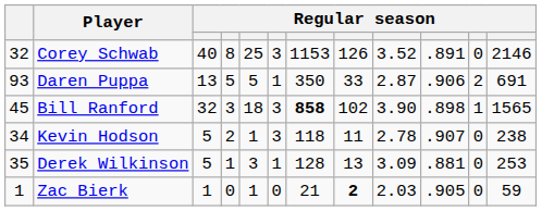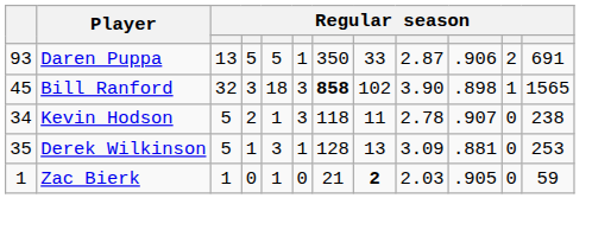- row: 32 | Corey Schwab | 40 | 8 | 25 | 3 | 1153 | 126 | 3.52 | .891 | 0 | 2146
